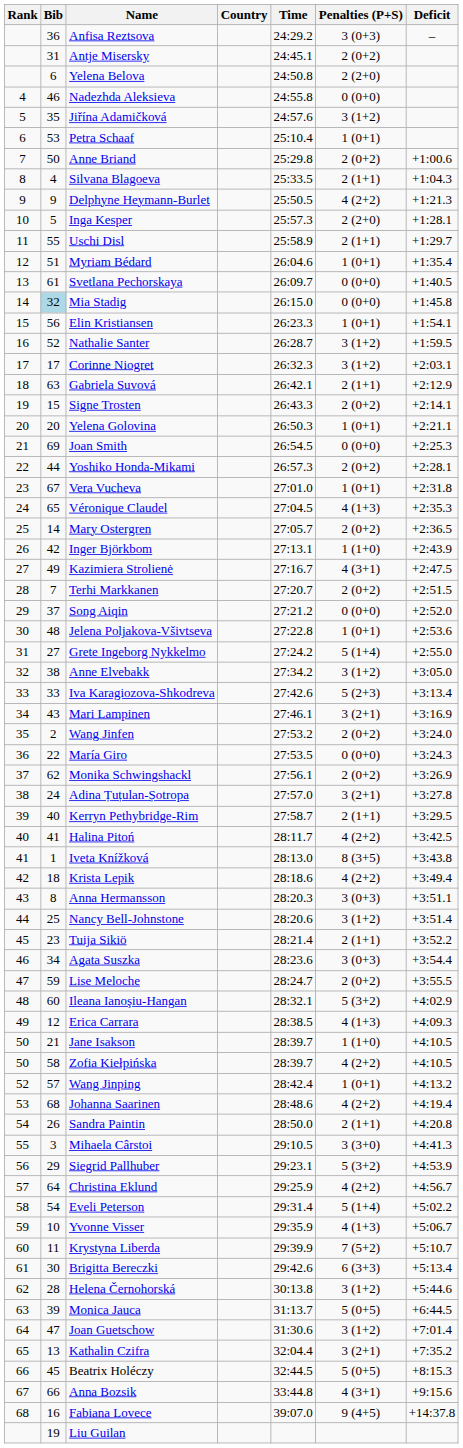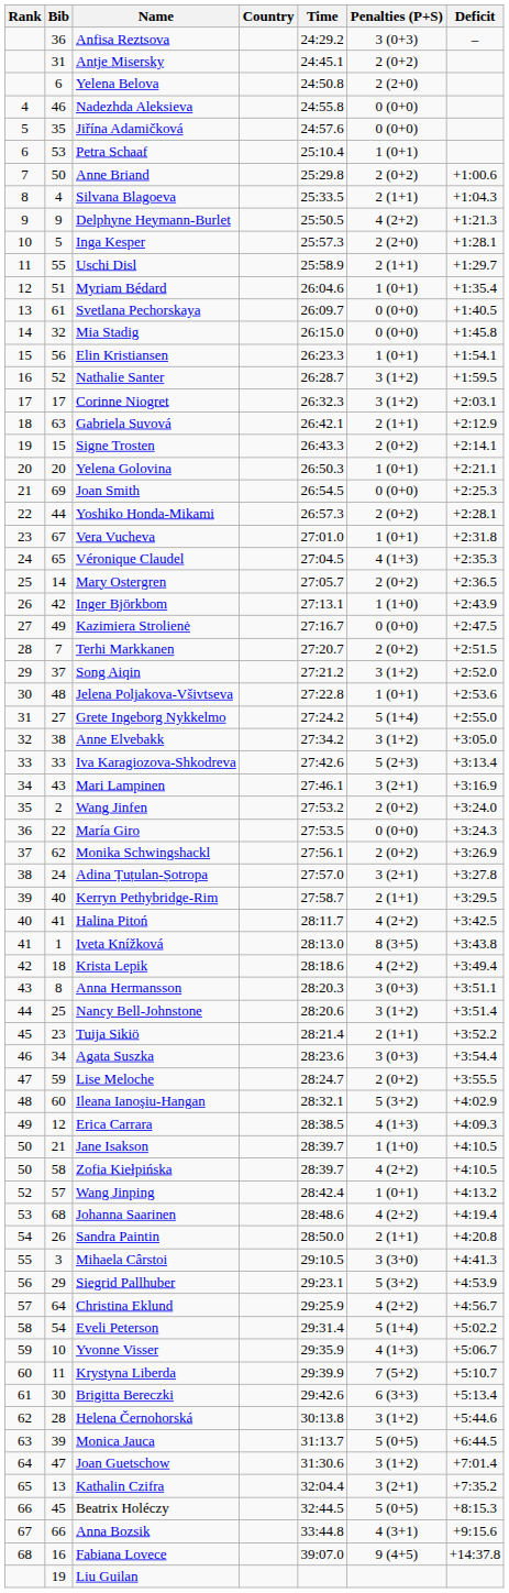Jiřína Adamičková | Penalties (P+S): 3 (1+2) -> 0 (0+0)
Mia Stadig | Bib: lightblue background -> no background
Kazimiera Strolienė | Penalties (P+S): 4 (3+1) -> 0 (0+0)
Song Aiqin | Penalties (P+S): 0 (0+0) -> 3 (1+2)
